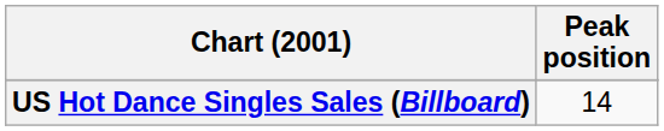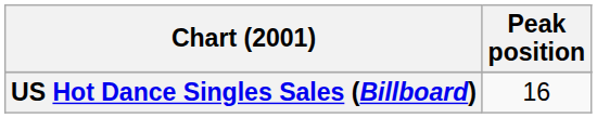US Hot Dance Singles Sales (Billboard) | Peak position: 14 -> 16
